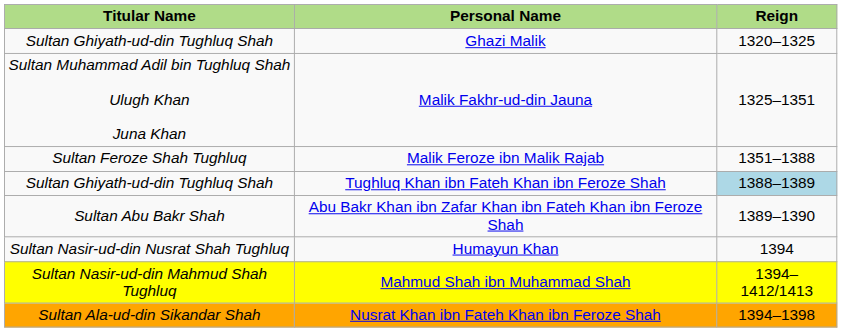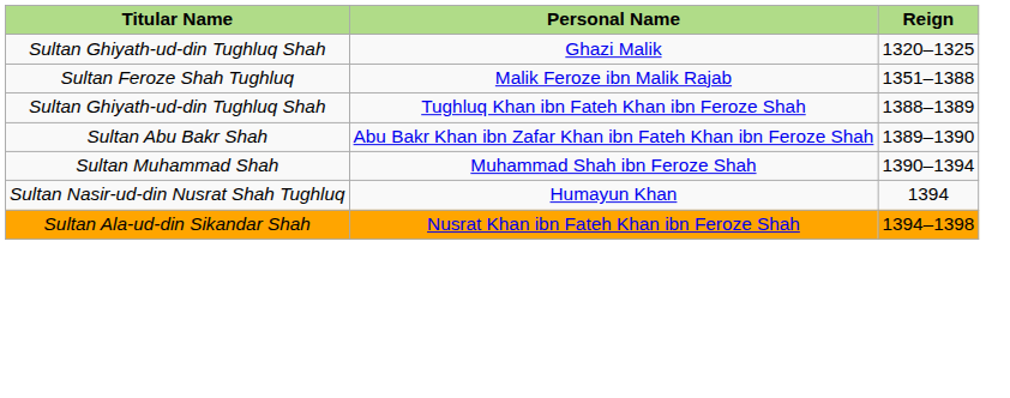- row: Sultan Muhammad Adil bin Tughluq Shah Ulugh Khan Juna Khan | Malik Fakhr-ud-din Jauna | 1325–1351
Tughluq Khan ibn Fateh Khan ibn Feroze Shah | Reign: lightblue background -> no background
+ row: Sultan Muhammad Shah | Muhammad Shah ibn Feroze Shah | 1390–1394
- row: Sultan Nasir-ud-din Mahmud Shah Tughluq | Mahmud Shah ibn Muhammad Shah | 1394–1412/1413
